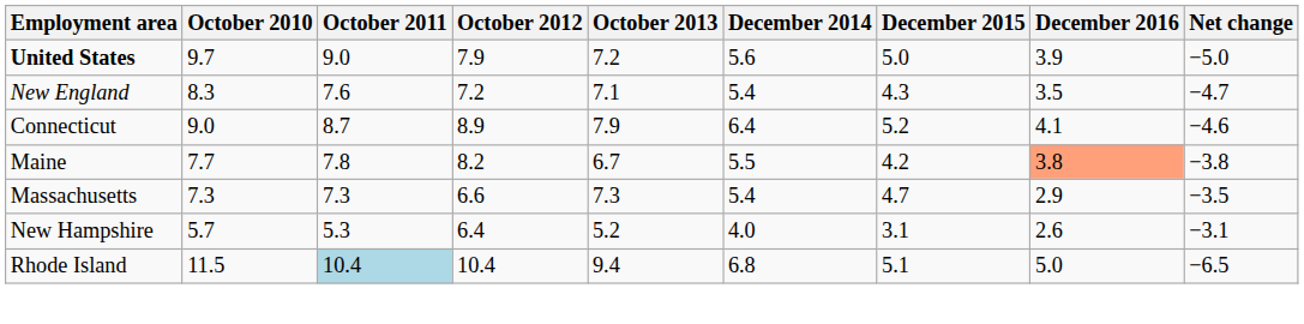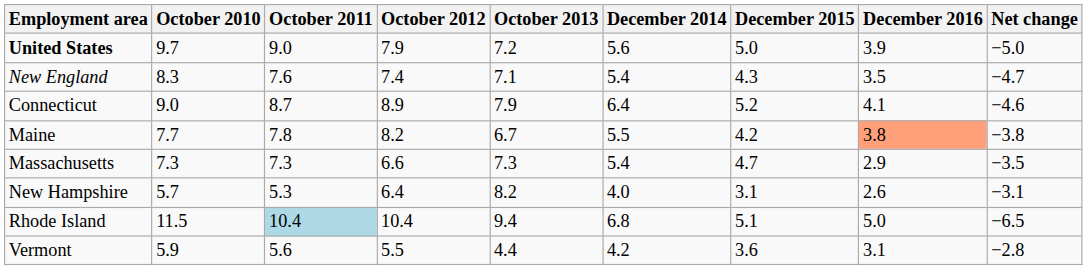New England | October 2012: 7.2 -> 7.4
New Hampshire | October 2013: 5.2 -> 8.2
+ row: Vermont | 5.9 | 5.6 | 5.5 | 4.4 | 4.2 | 3.6 | 3.1 | −2.8
